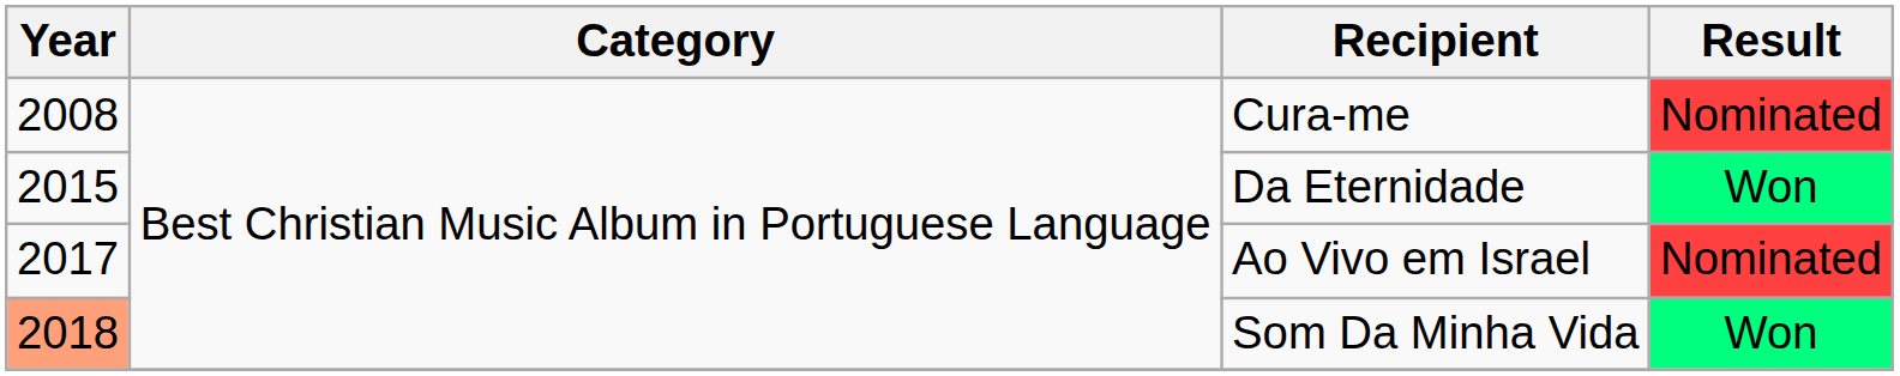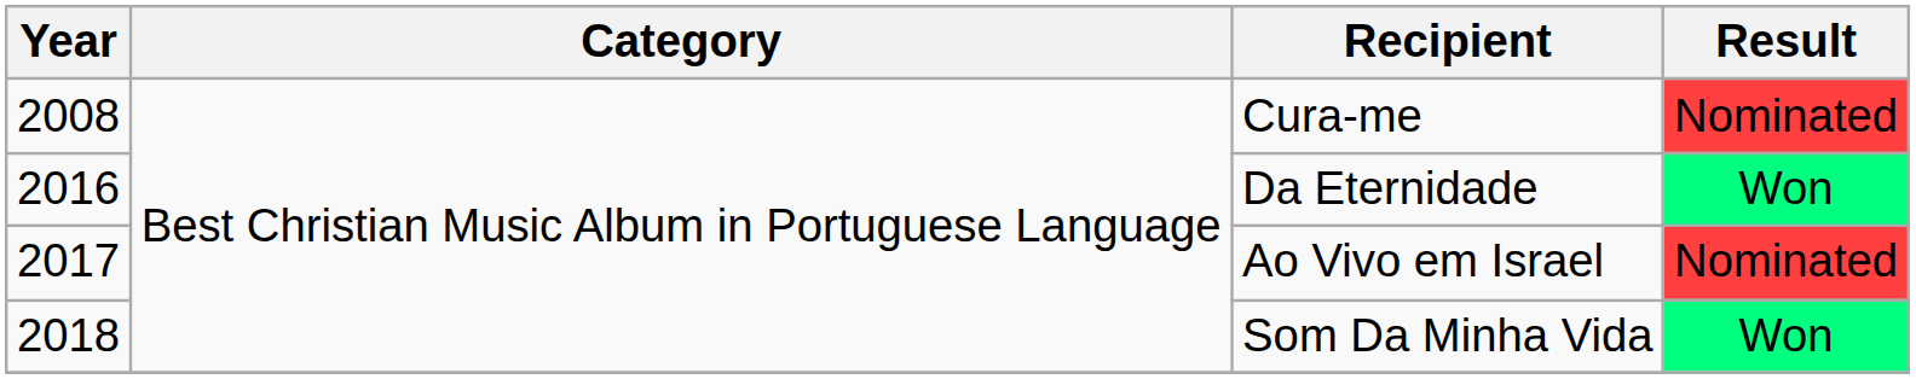Da Eternidade | Year: 2015 -> 2016
Som Da Minha Vida | Year: lightsalmon background -> no background
